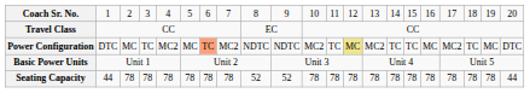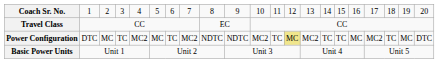Power Configuration | column 7: lightsalmon background -> no background
- row: Seating Capacity | 44 | 78 | 78 | 78 | 78 | 78 | 78 | 52 | 52 | 78 | 78 | 78 | 78 | 78 | 78 | 78 | 78 | 78 | 78 | 44
